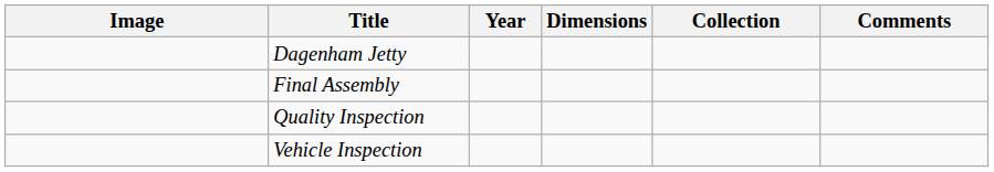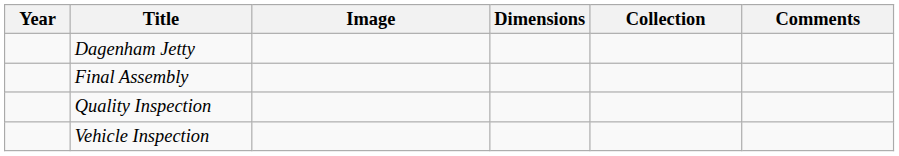columns swapped: Year <-> Image
